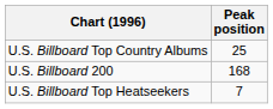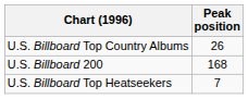U.S. Billboard Top Country Albums | Peak position: 25 -> 26
